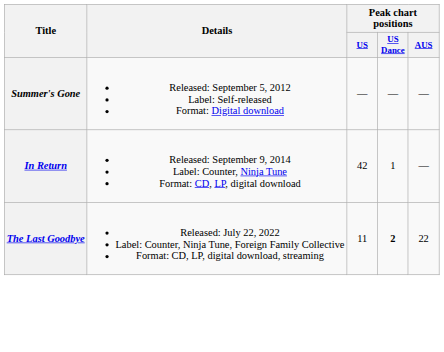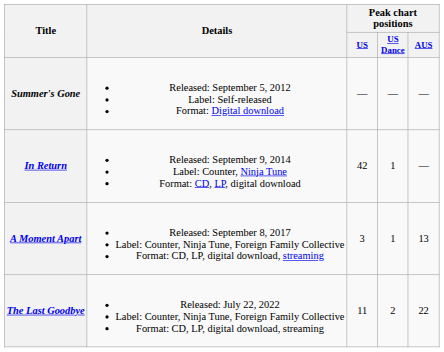+ row: A Moment Apart | Released: September 8, 2017 Label: Counter, Ninja Tune, Foreign Family Collective Format: CD, LP, digital download, streaming | 3 | 1 | 13
The Last Goodbye | Peak chart positions / US Dance: bold -> normal
